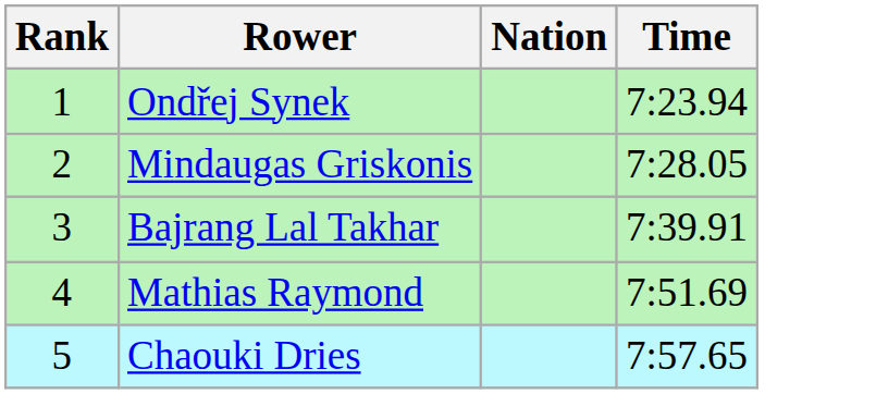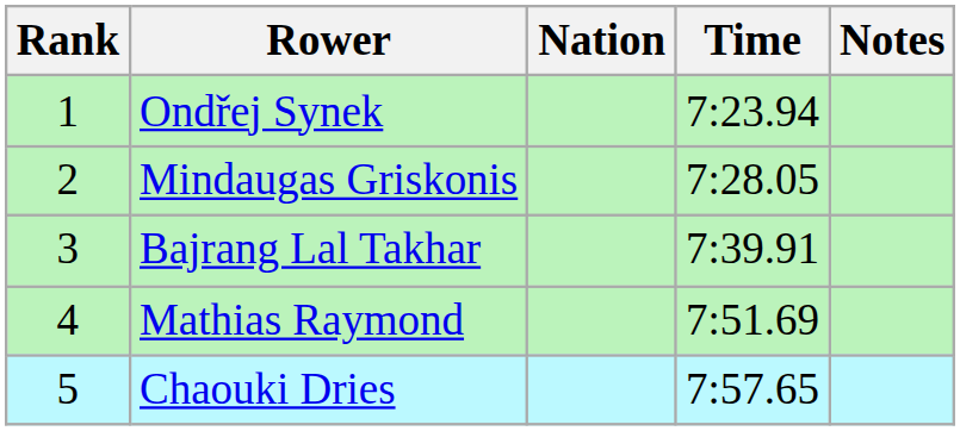+ column: Notes
